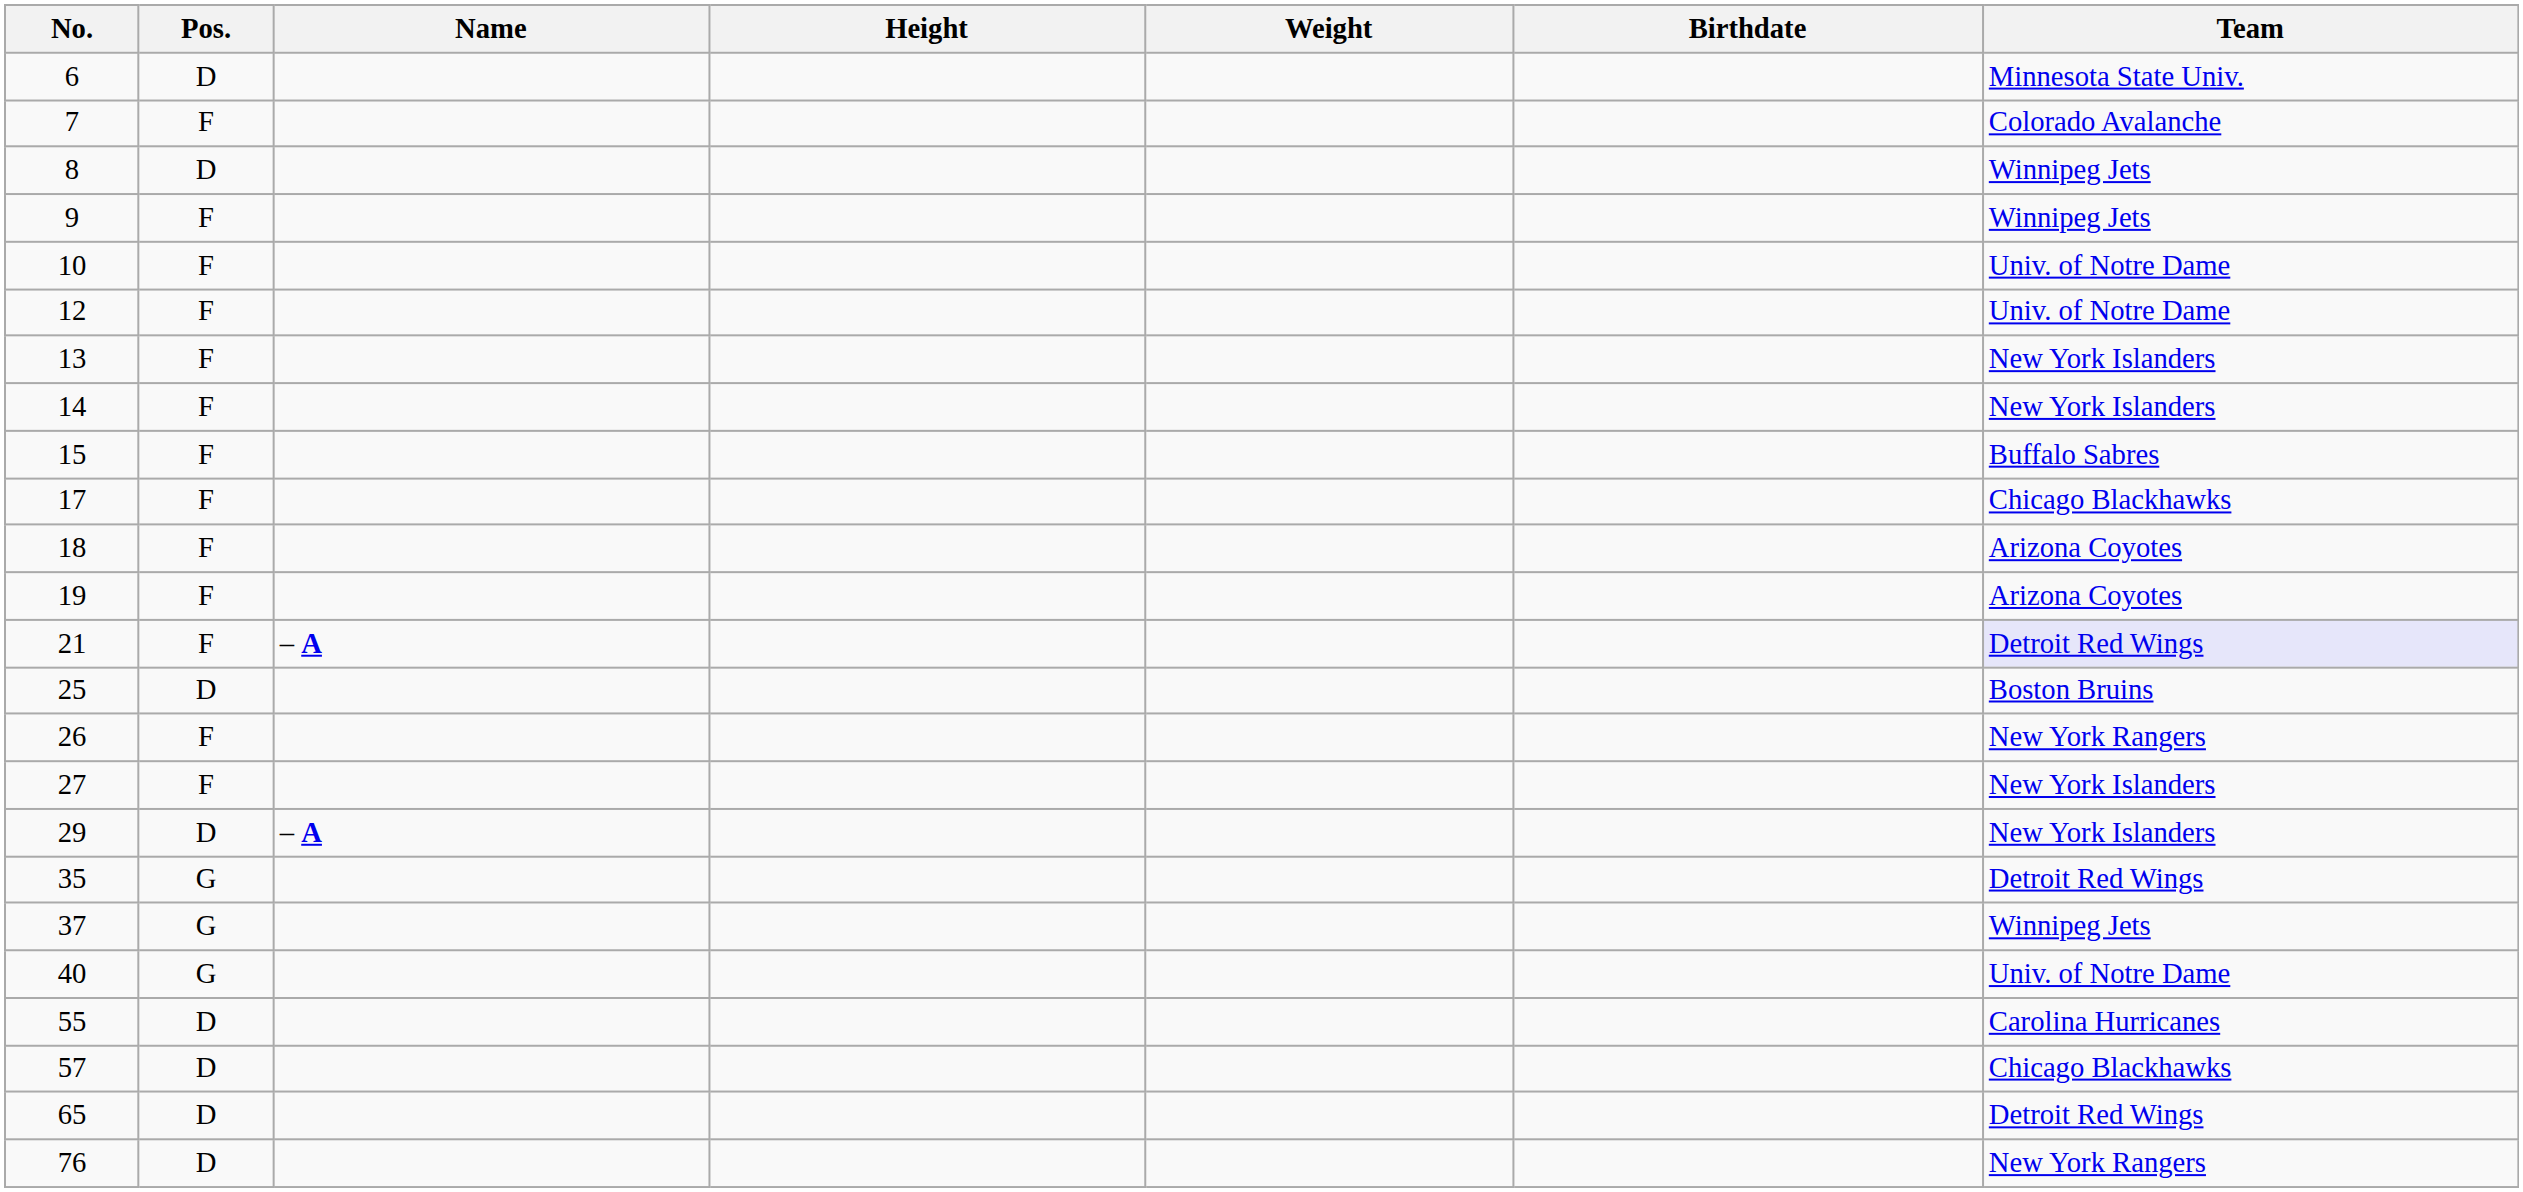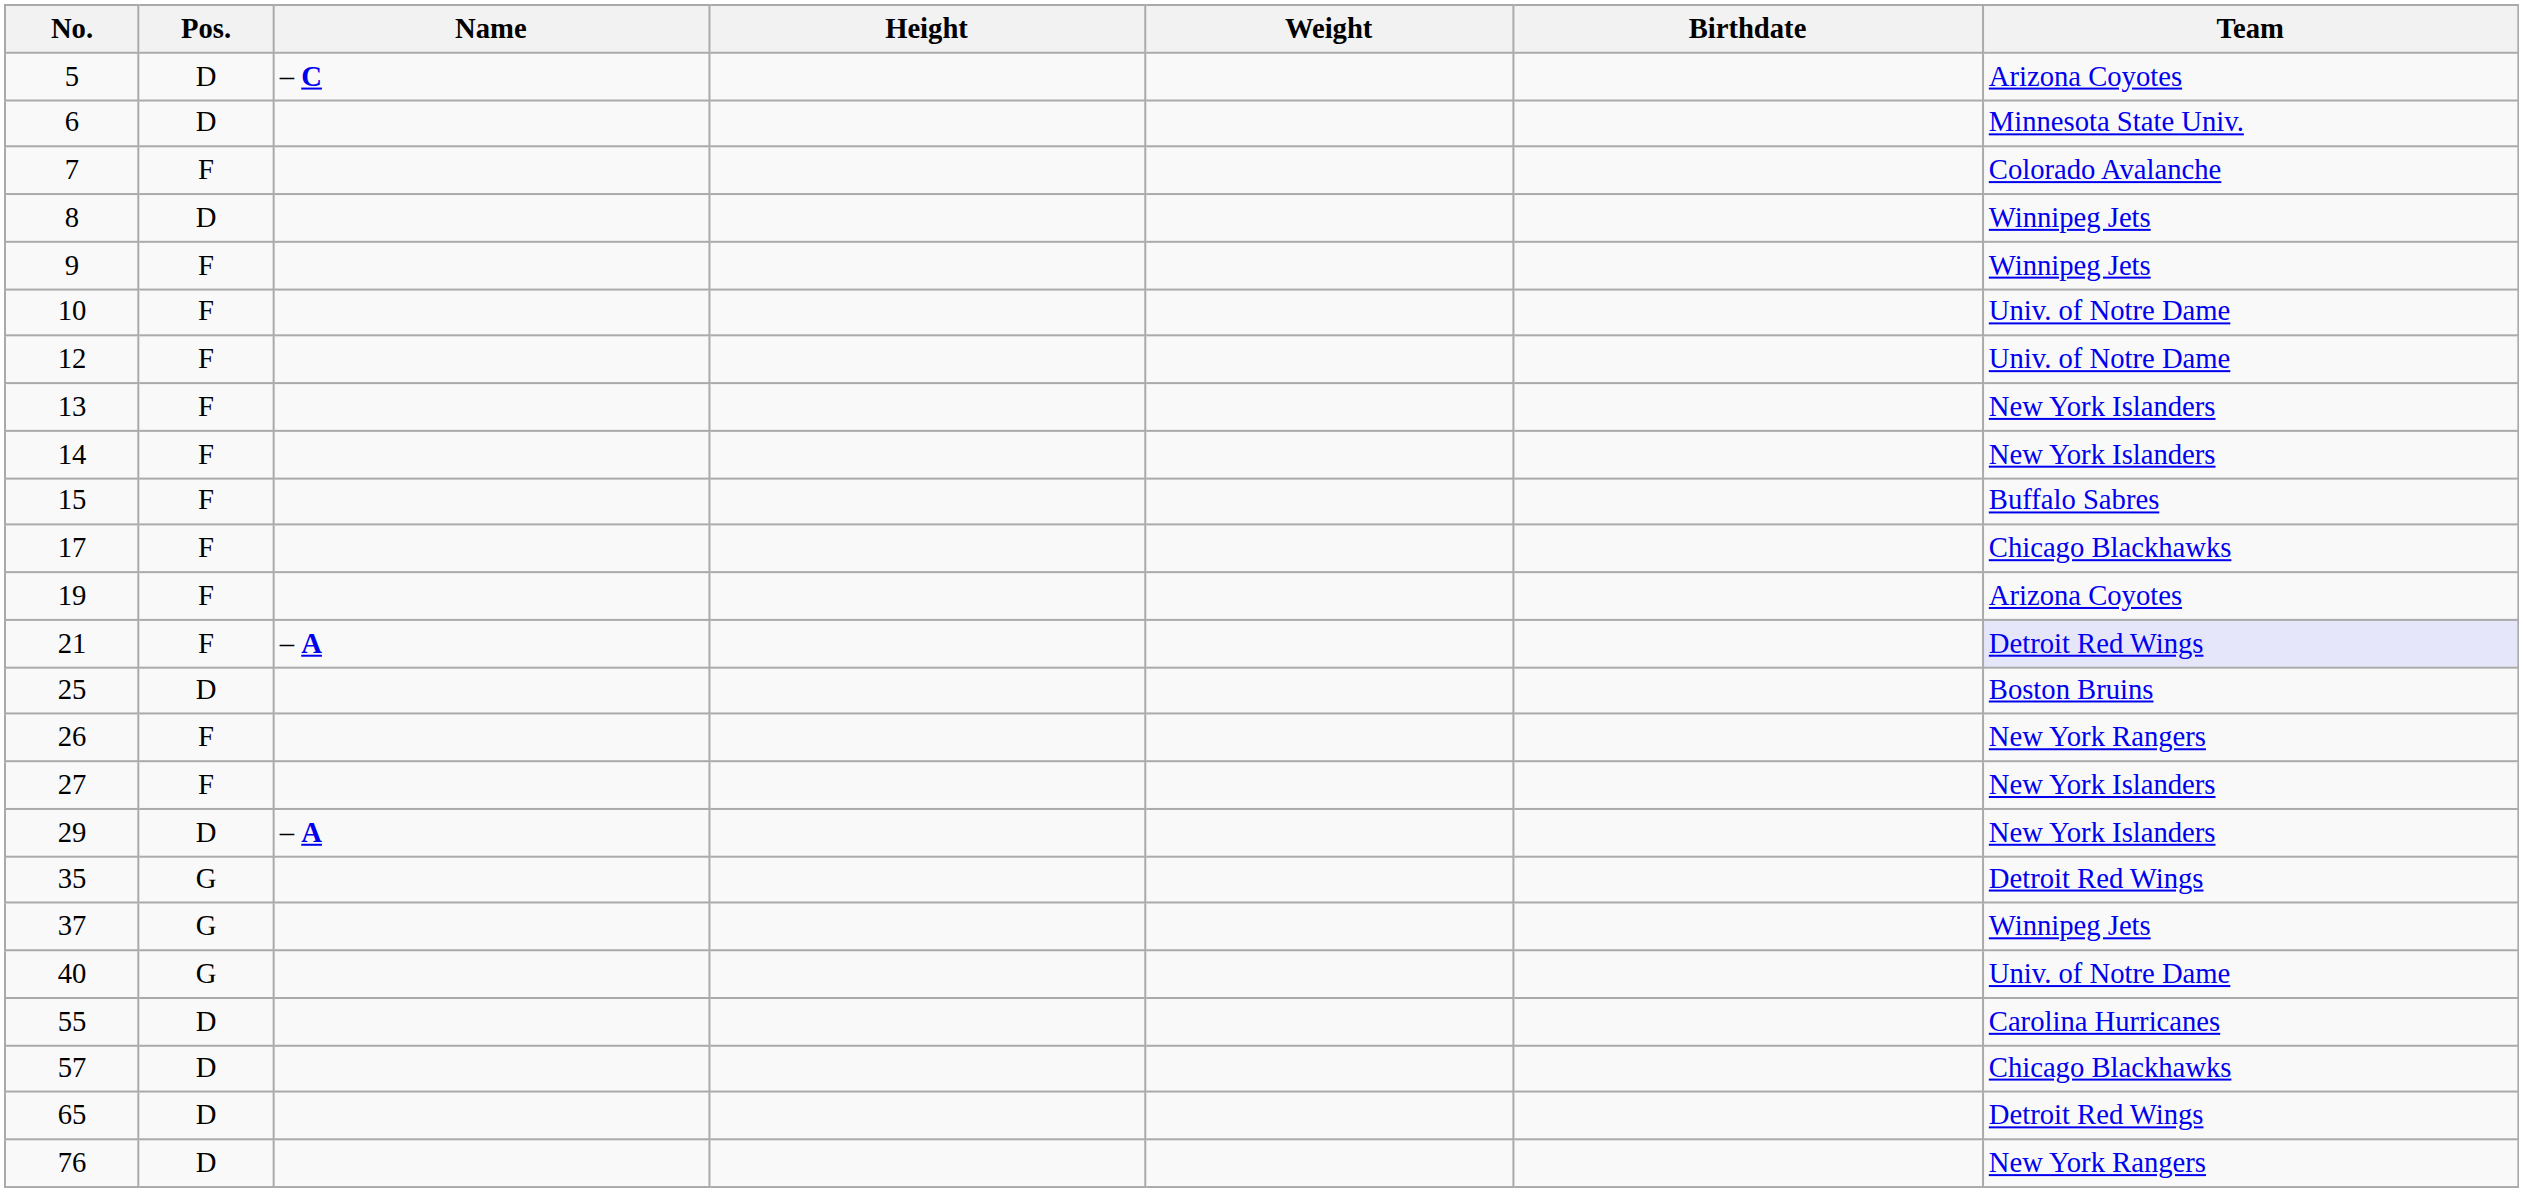+ row: 5 | D | – C | Arizona Coyotes
- row: 18 | F | Arizona Coyotes
